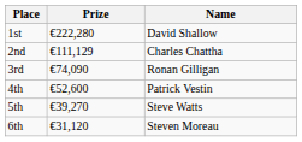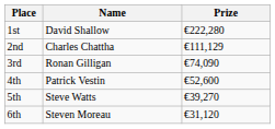columns swapped: Name <-> Prize
